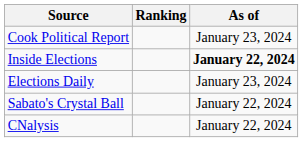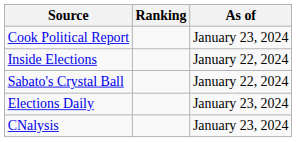Inside Elections | As of: bold -> normal
rows swapped: Sabato's Crystal Ball <-> Elections Daily
CNalysis | As of: January 22, 2024 -> January 23, 2024
